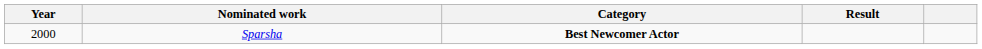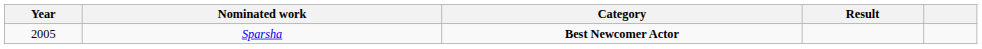Sparsha | Year: 2000 -> 2005
